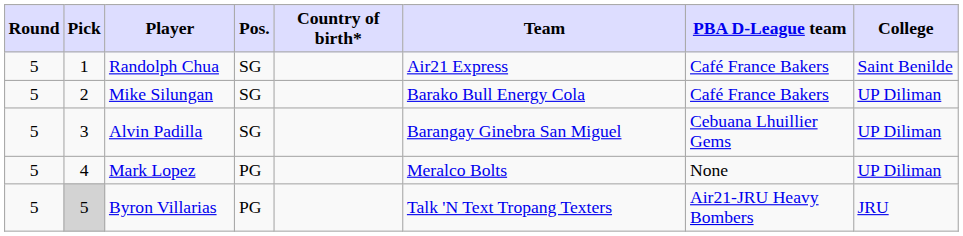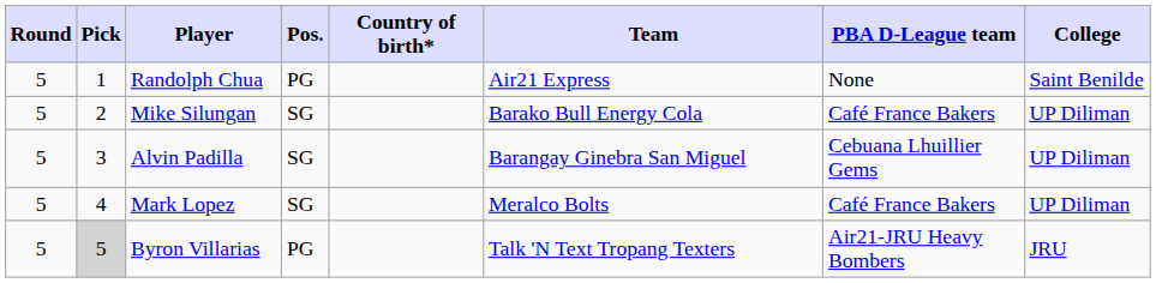Randolph Chua | Pos.: SG -> PG
Randolph Chua | PBA D-League team: Café France Bakers -> None
Mark Lopez | Pos.: PG -> SG
Mark Lopez | PBA D-League team: None -> Café France Bakers
